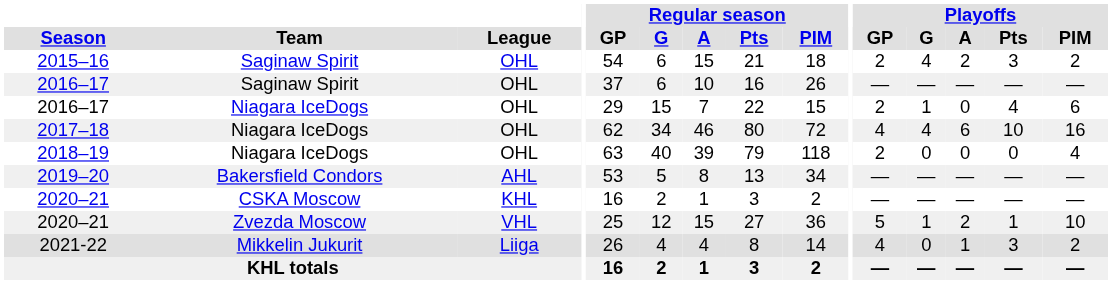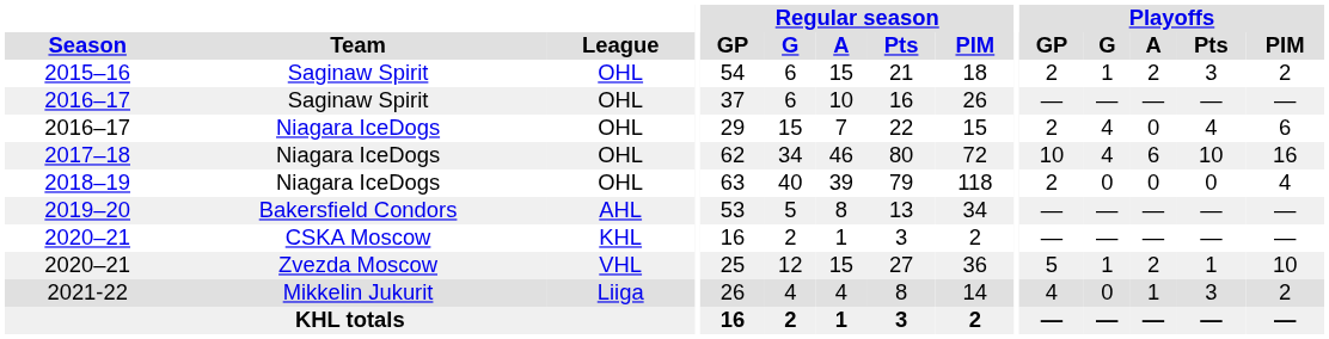2015–16 | Playoffs / G: 4 -> 1
2016–17 / Niagara IceDogs | Playoffs / G: 1 -> 4
2017–18 | Playoffs / GP: 4 -> 10
